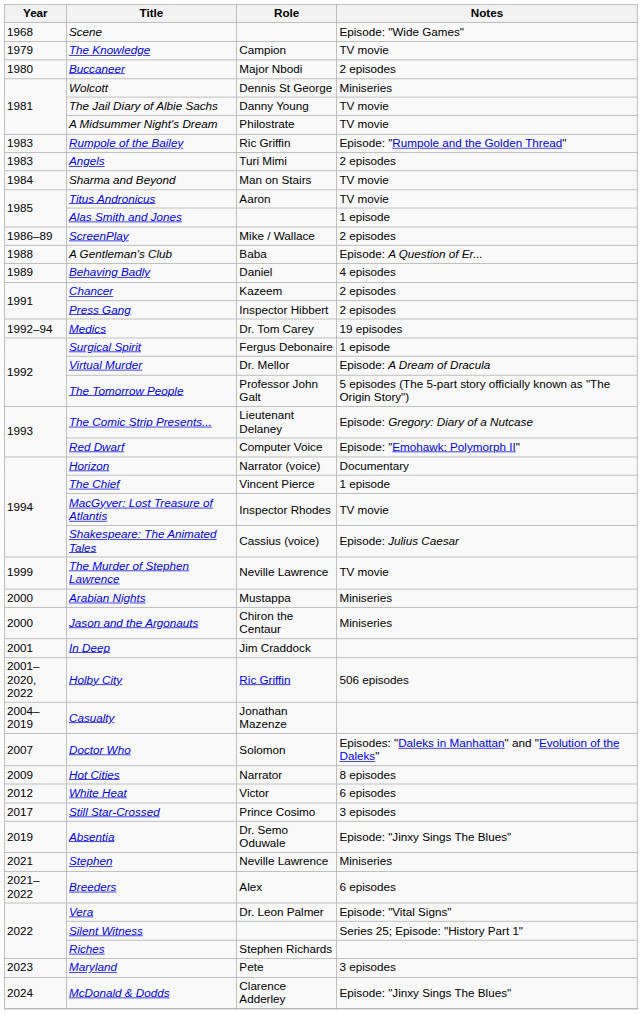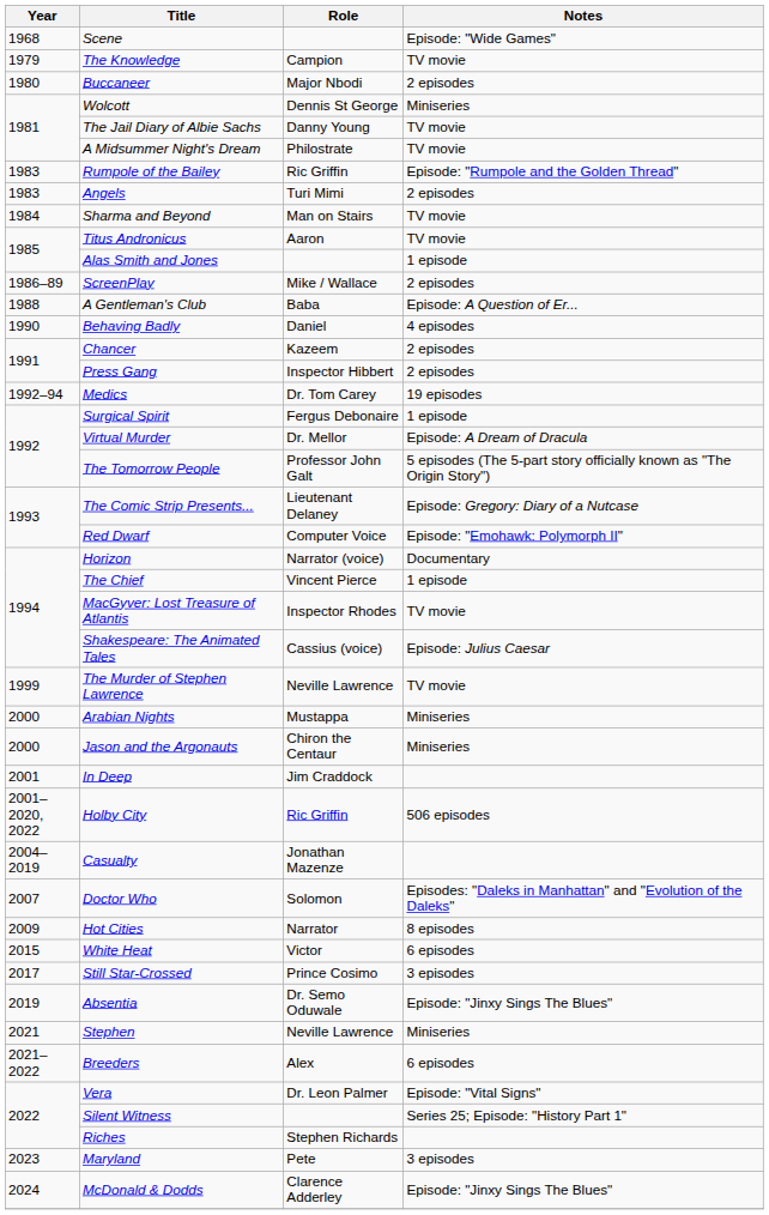Behaving Badly | Year: 1989 -> 1990
White Heat | Year: 2012 -> 2015
